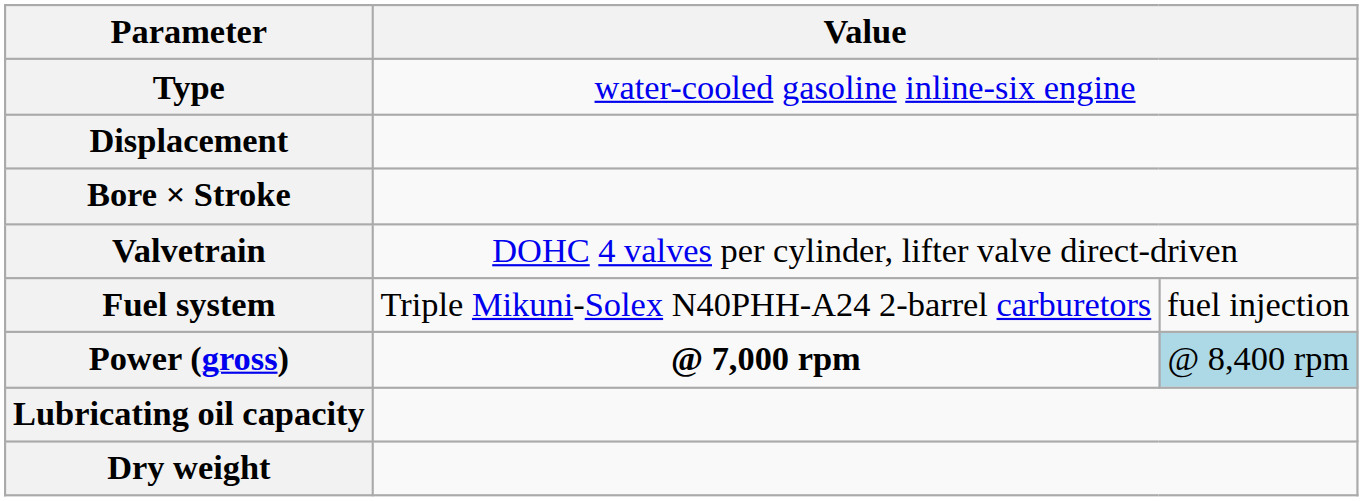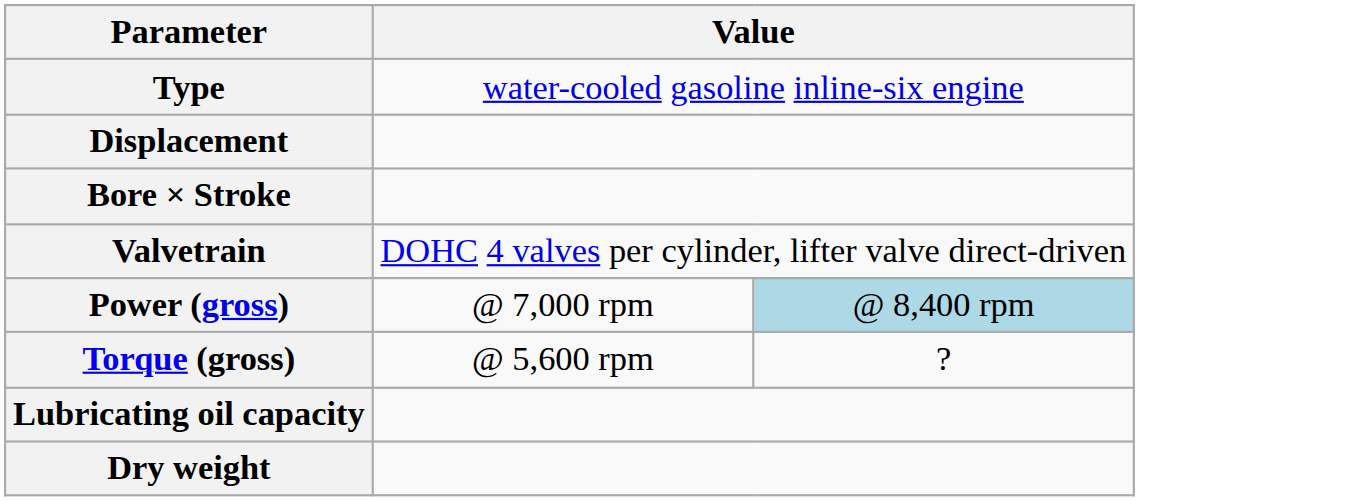- row: Fuel system | Triple Mikuni-Solex N40PHH-A24 2-barrel carburetors | fuel injection
Power (gross) | column 2: bold -> normal
+ row: Torque (gross) | @ 5,600 rpm | ?
